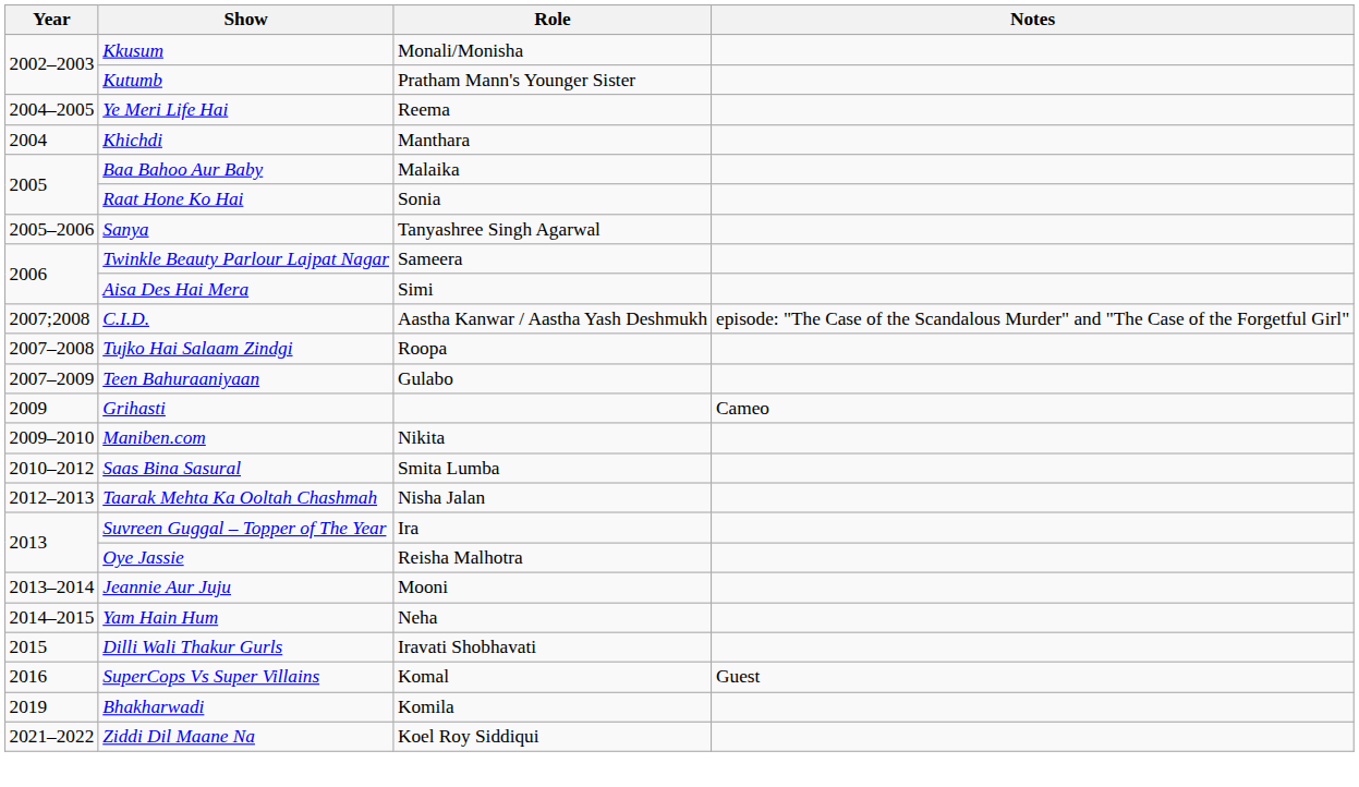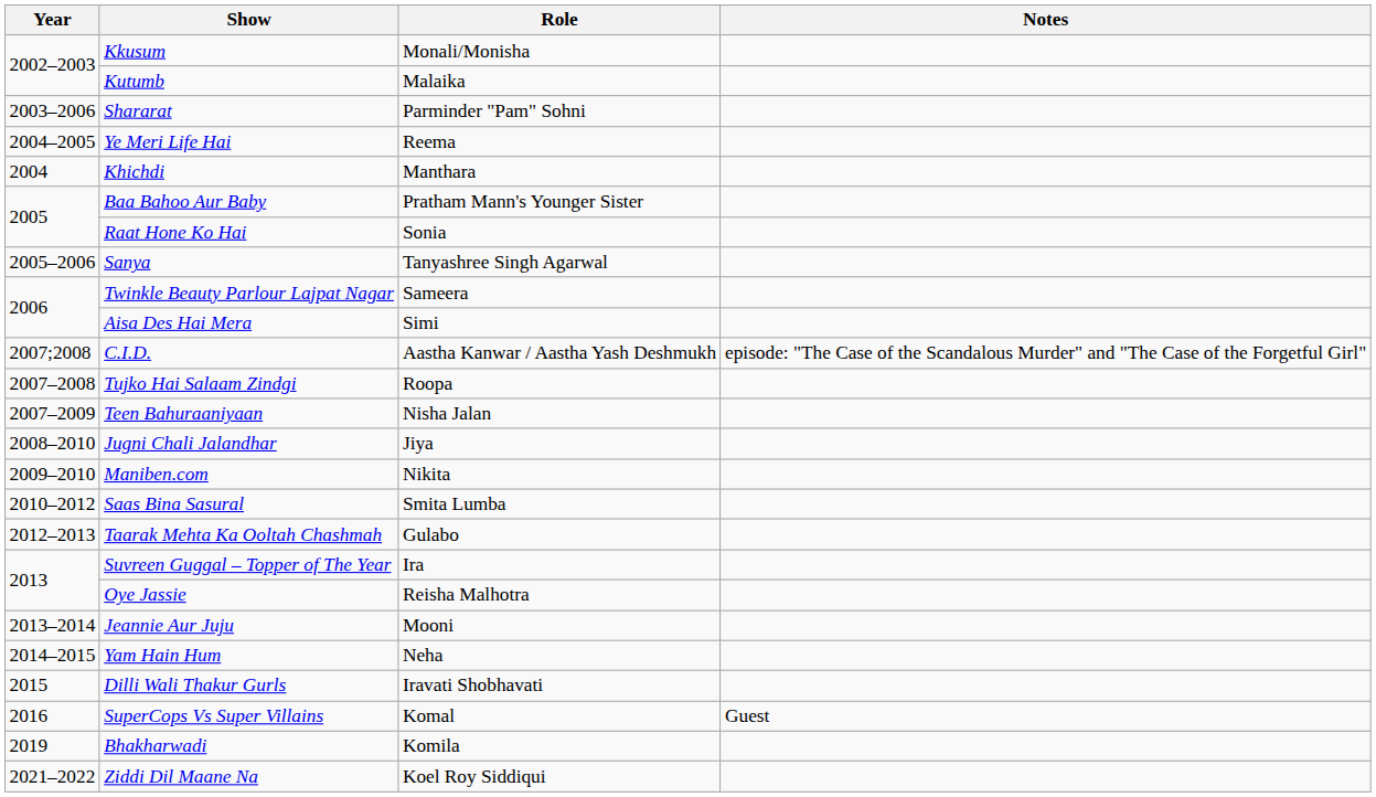Kutumb | Role: Pratham Mann's Younger Sister -> Malaika
+ row: 2003–2006 | Shararat | Parminder "Pam" Sohni
Baa Bahoo Aur Baby | Role: Malaika -> Pratham Mann's Younger Sister
Teen Bahuraaniyaan | Role: Gulabo -> Nisha Jalan
+ row: 2008–2010 | Jugni Chali Jalandhar | Jiya
- row: 2009 | Grihasti | Cameo
Taarak Mehta Ka Ooltah Chashmah | Role: Nisha Jalan -> Gulabo
